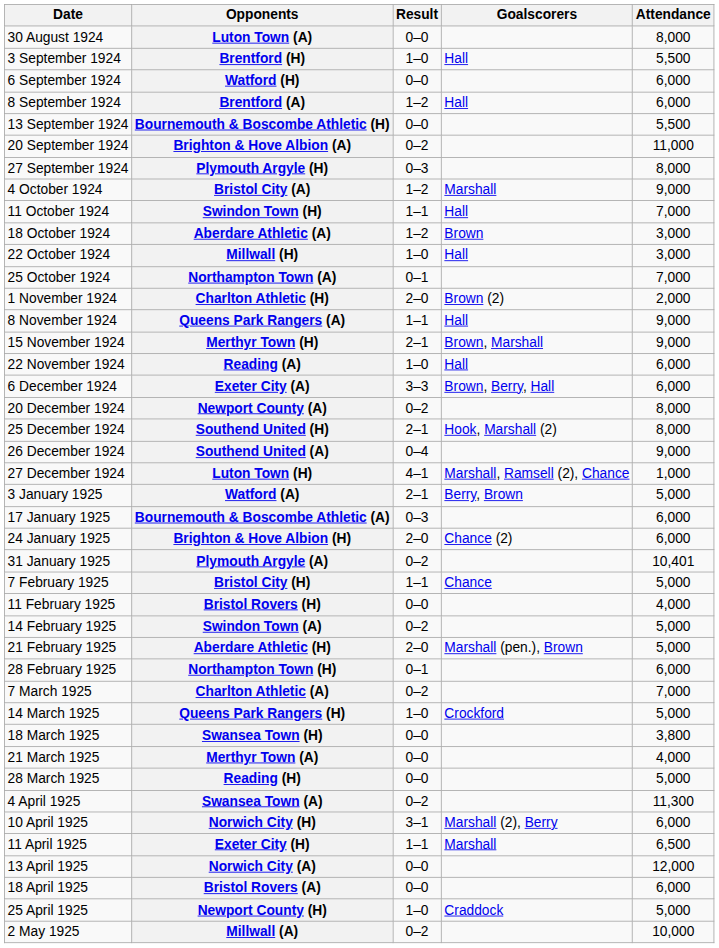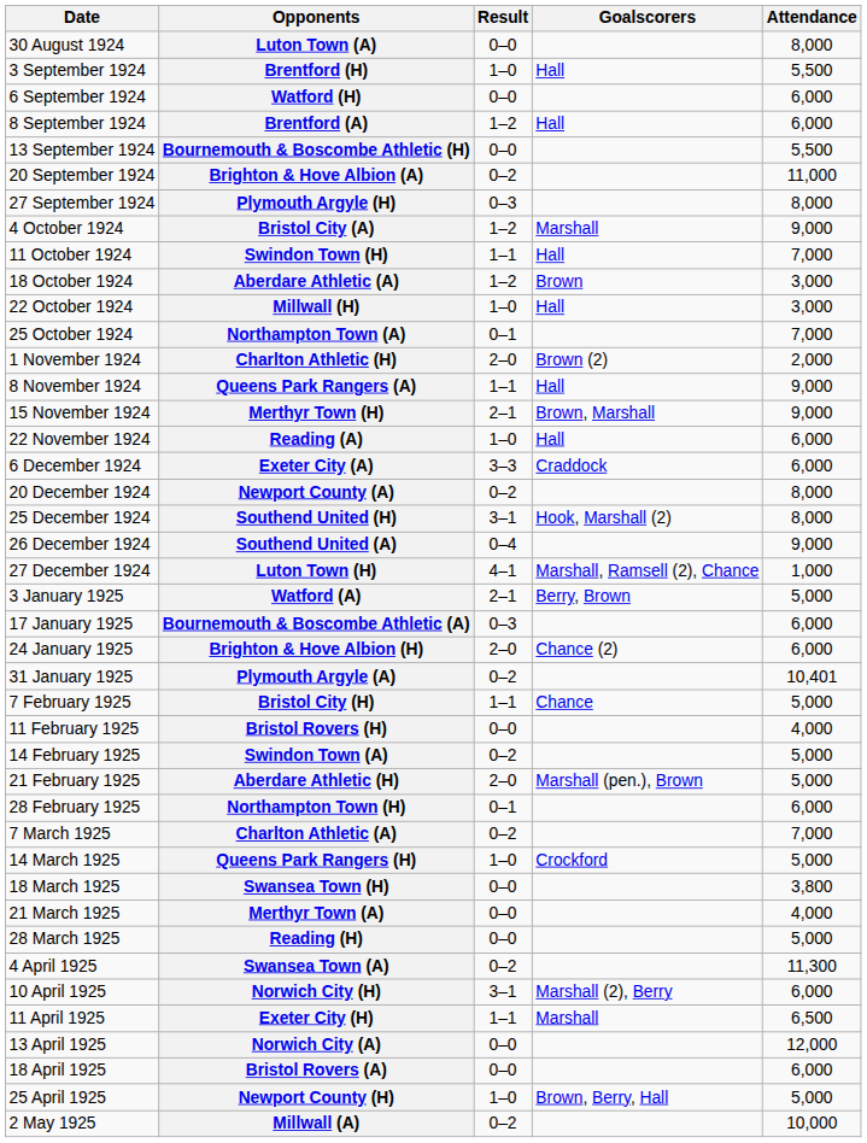Exeter City (A) | Goalscorers: Brown, Berry, Hall -> Craddock
Southend United (H) | Result: 2–1 -> 3–1
Newport County (H) | Goalscorers: Craddock -> Brown, Berry, Hall
